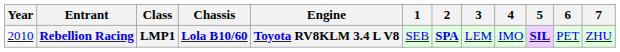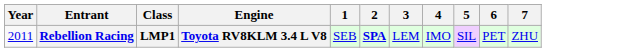- column: Chassis | Lola B10/60
Rebellion Racing | Year: 2010 -> 2011
Rebellion Racing | 5: bold -> normal
